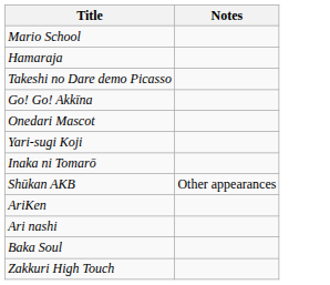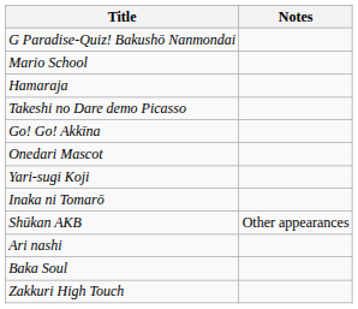+ row: G Paradise-Quiz! Bakushō Nanmondai
- row: AriKen
